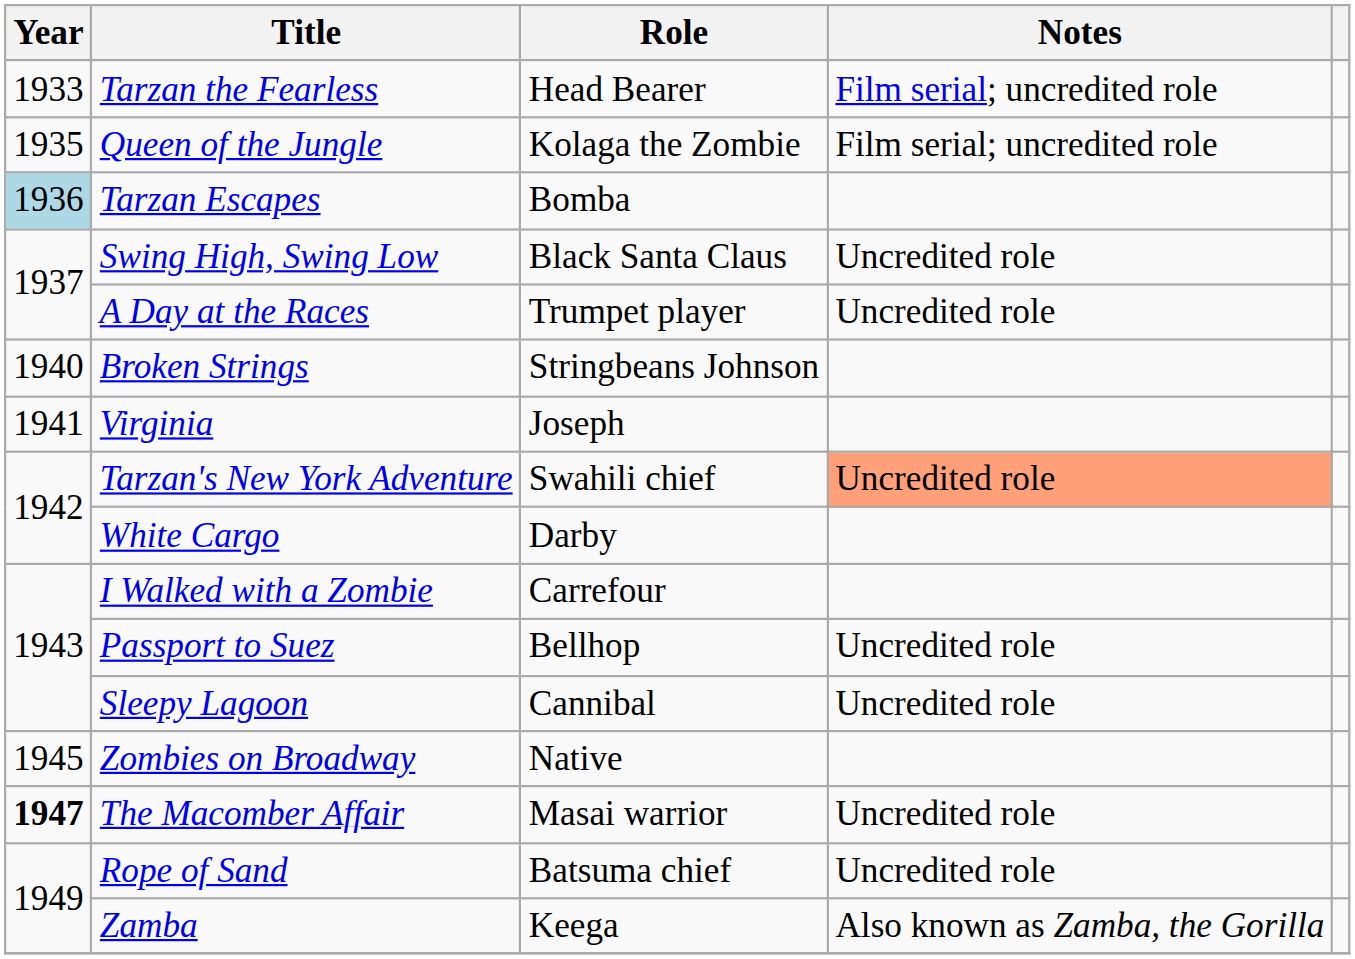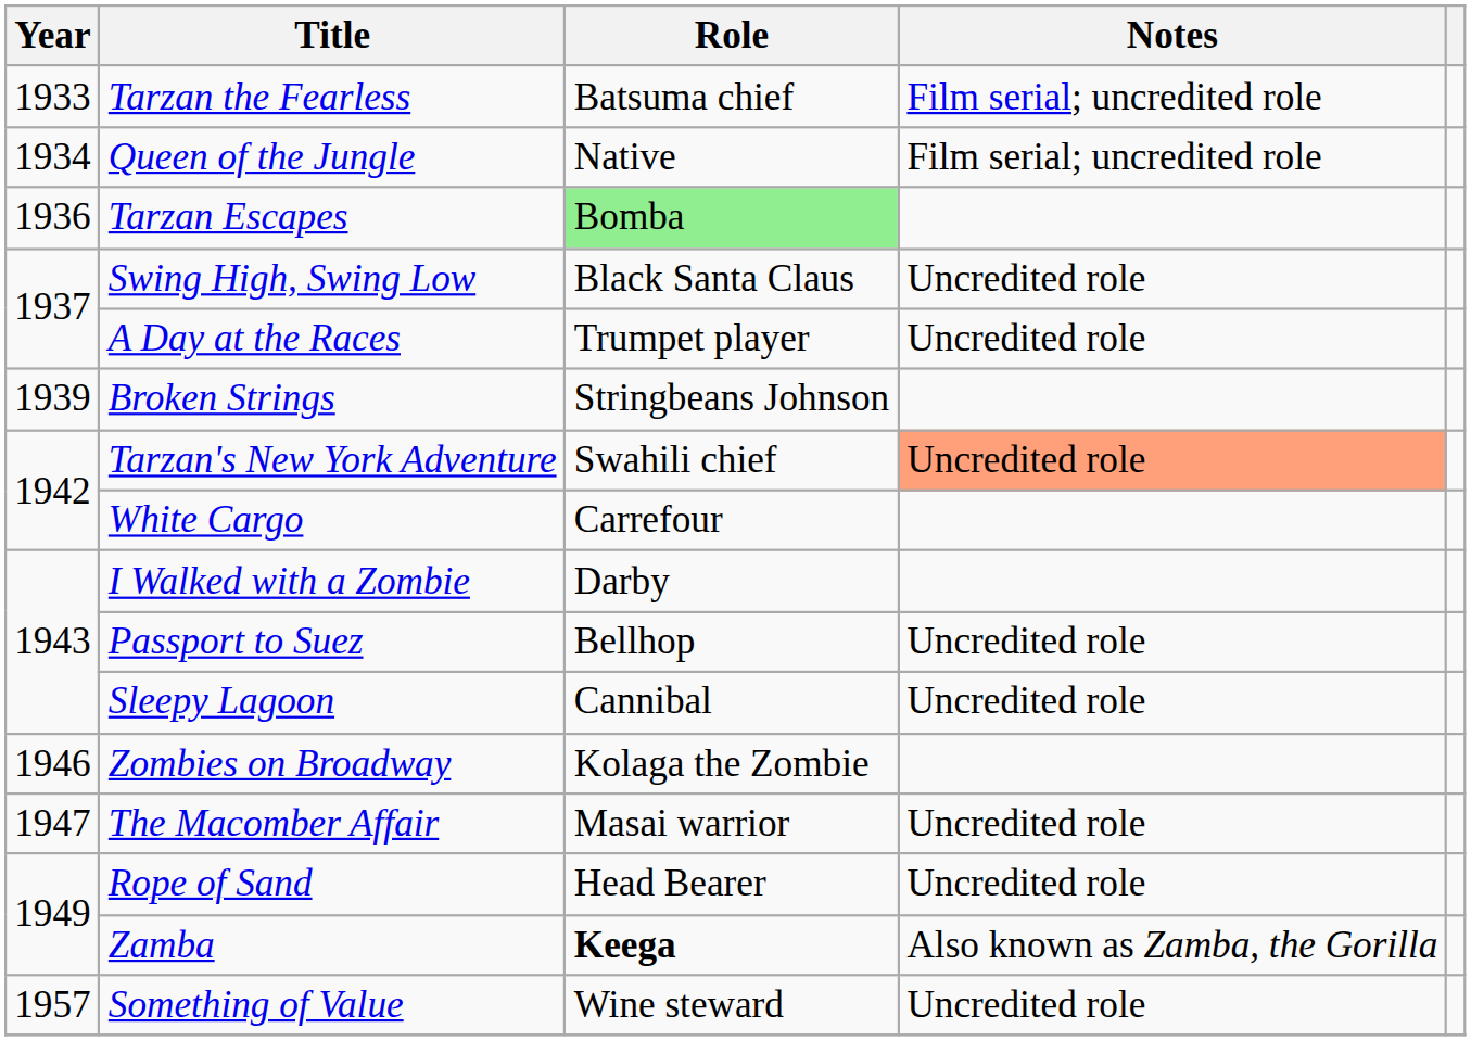Tarzan the Fearless | Role: Head Bearer -> Batsuma chief
Queen of the Jungle | Year: 1935 -> 1934
Queen of the Jungle | Role: Kolaga the Zombie -> Native
Tarzan Escapes | Year: lightblue background -> no background
Tarzan Escapes | Role: no background -> lightgreen background
Broken Strings | Year: 1940 -> 1939
- row: 1941 | Virginia | Joseph
White Cargo | Role: Darby -> Carrefour
I Walked with a Zombie | Role: Carrefour -> Darby
Zombies on Broadway | Year: 1945 -> 1946
Zombies on Broadway | Role: Native -> Kolaga the Zombie
The Macomber Affair | Year: bold -> normal
Rope of Sand | Role: Batsuma chief -> Head Bearer
Zamba | Role: normal -> bold
+ row: 1957 | Something of Value | Wine steward | Uncredited role
